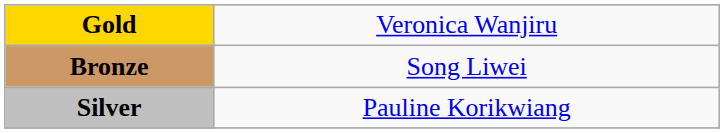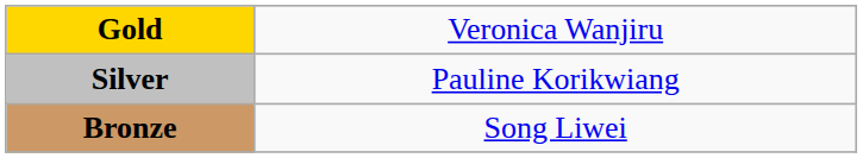rows swapped: Silver <-> Bronze
